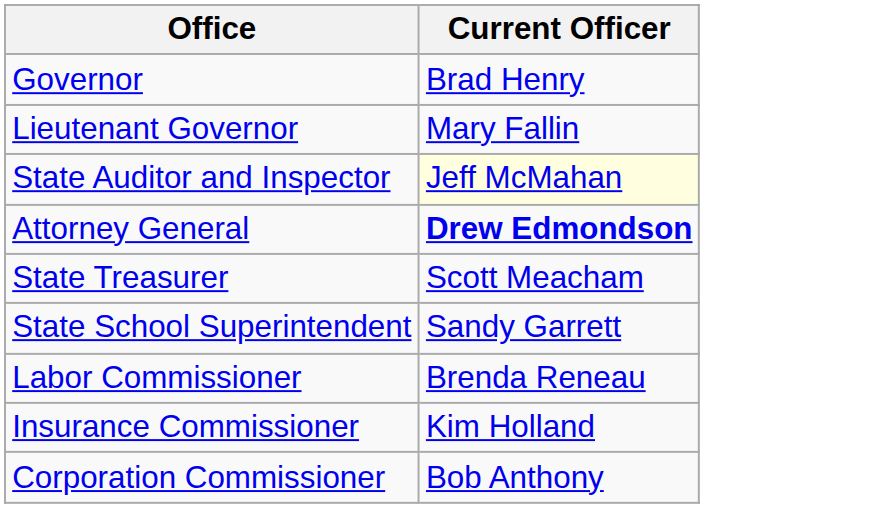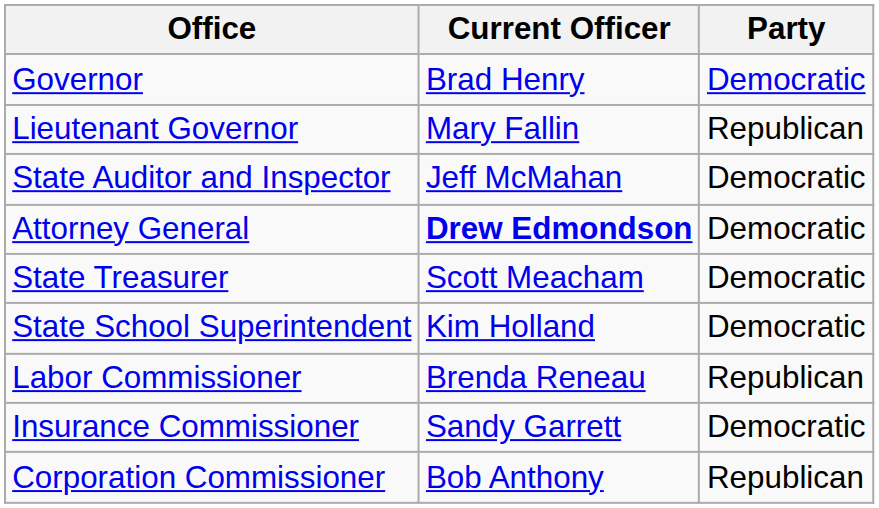+ column: Party | Democratic | Republican | Democratic | Democratic | Democratic | Democratic | Republican | Democratic | Republican
State Auditor and Inspector | Current Officer: lightyellow background -> no background
State School Superintendent | Current Officer: Sandy Garrett -> Kim Holland
Insurance Commissioner | Current Officer: Kim Holland -> Sandy Garrett
